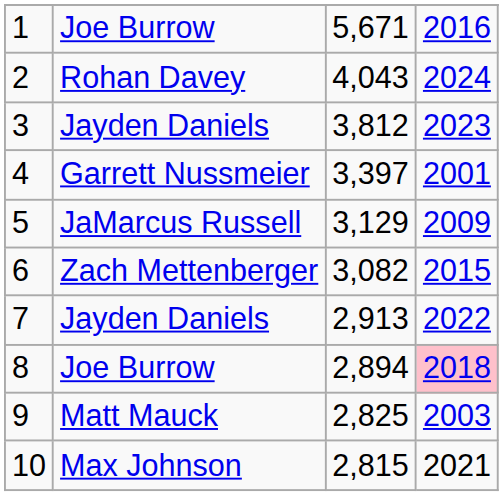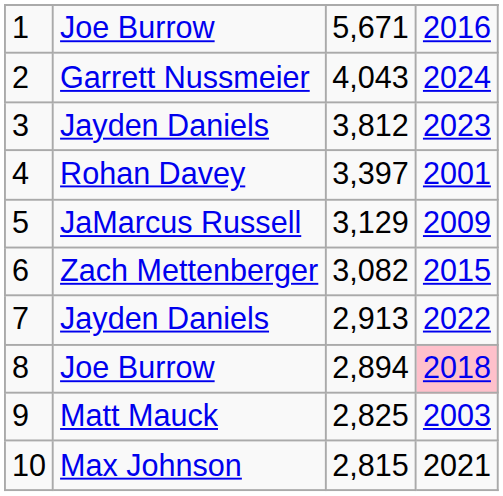2 | column 2: Rohan Davey -> Garrett Nussmeier
4 | column 2: Garrett Nussmeier -> Rohan Davey
